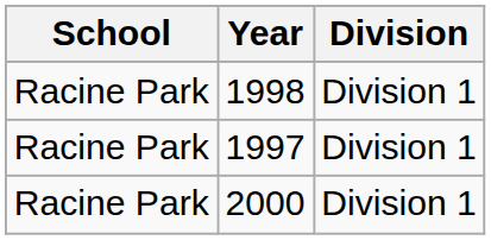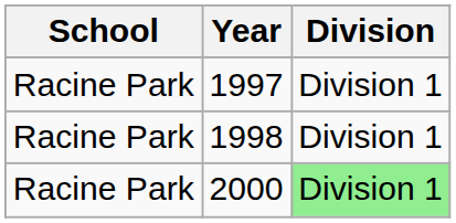rows swapped: 1997 <-> 1998
2000 | Division: no background -> lightgreen background
